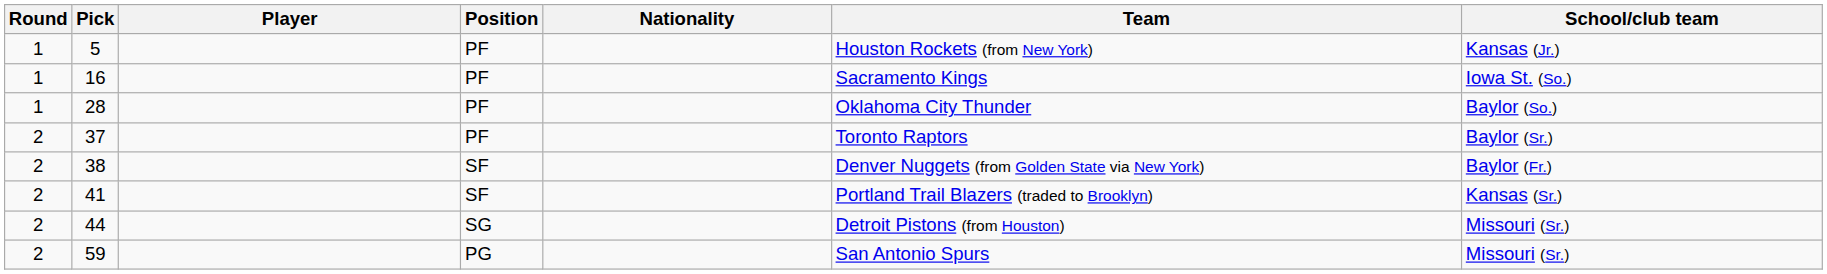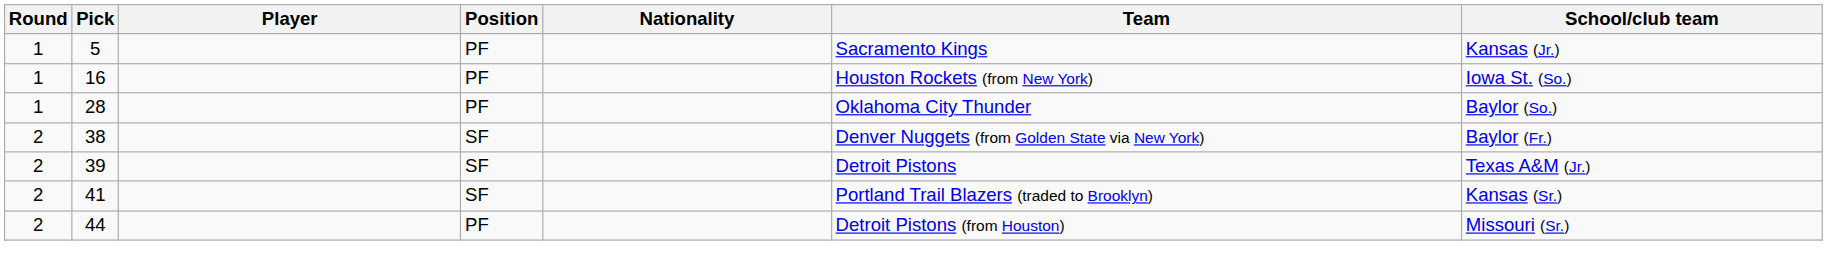5 | Team: Houston Rockets (from New York) -> Sacramento Kings
16 | Team: Sacramento Kings -> Houston Rockets (from New York)
- row: 2 | 37 | PF | Toronto Raptors | Baylor (Sr.)
+ row: 2 | 39 | SF | Detroit Pistons | Texas A&M (Jr.)
44 | Position: SG -> PF
- row: 2 | 59 | PG | San Antonio Spurs | Missouri (Sr.)
